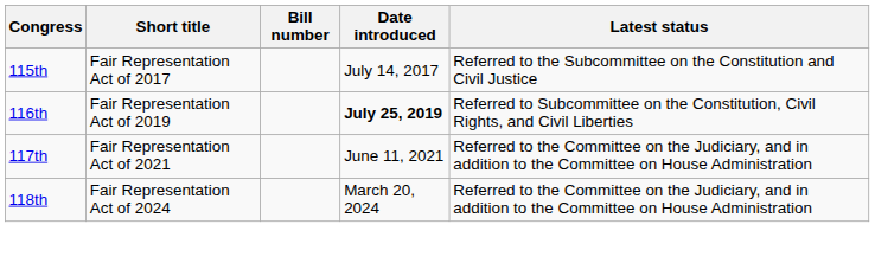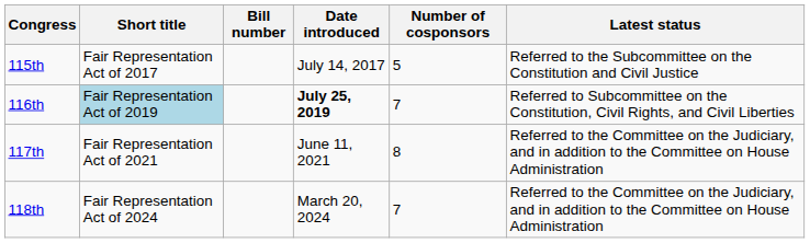+ column: Number of cosponsors | 5 | 7 | 8 | 7
116th | Short title: no background -> lightblue background
